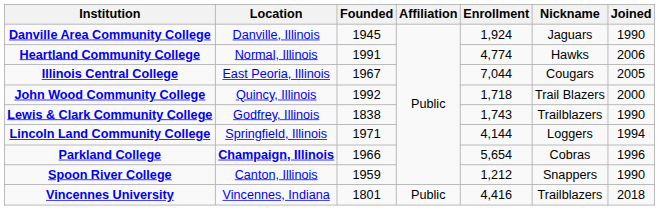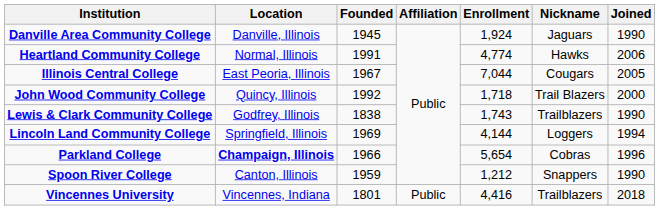Lincoln Land Community College | Founded: 1971 -> 1969
